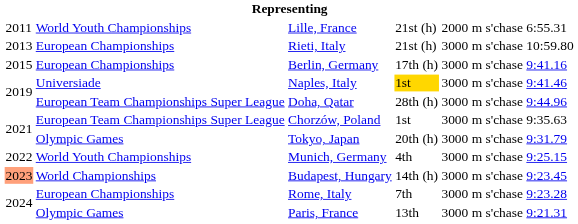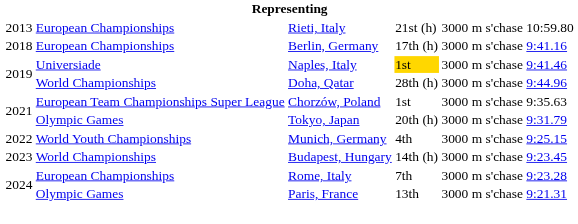- row: 2011 | World Youth Championships | Lille, France | 21st (h) | 2000 m s'chase | 6:55.31
Berlin, Germany | column 1: 2015 -> 2018
Doha, Qatar | column 2: European Team Championships Super League -> World Championships
Budapest, Hungary | column 1: lightsalmon background -> no background
